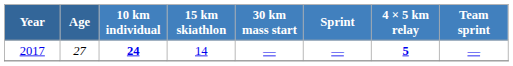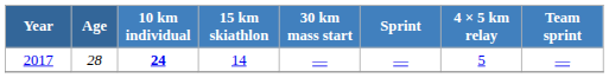2017 | Age: 27 -> 28
2017 | 4 × 5 km relay: bold -> normal
